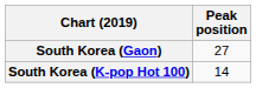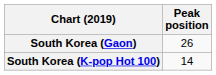South Korea (Gaon) | Peak position: 27 -> 26
